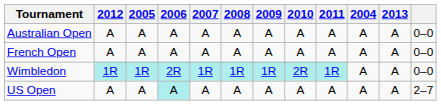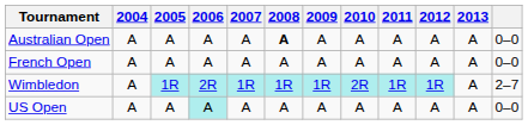columns swapped: 2004 <-> 2012
Australian Open | 2008: normal -> bold
Wimbledon | column 12: 0–0 -> 2–7
US Open | column 12: 2–7 -> 0–0
